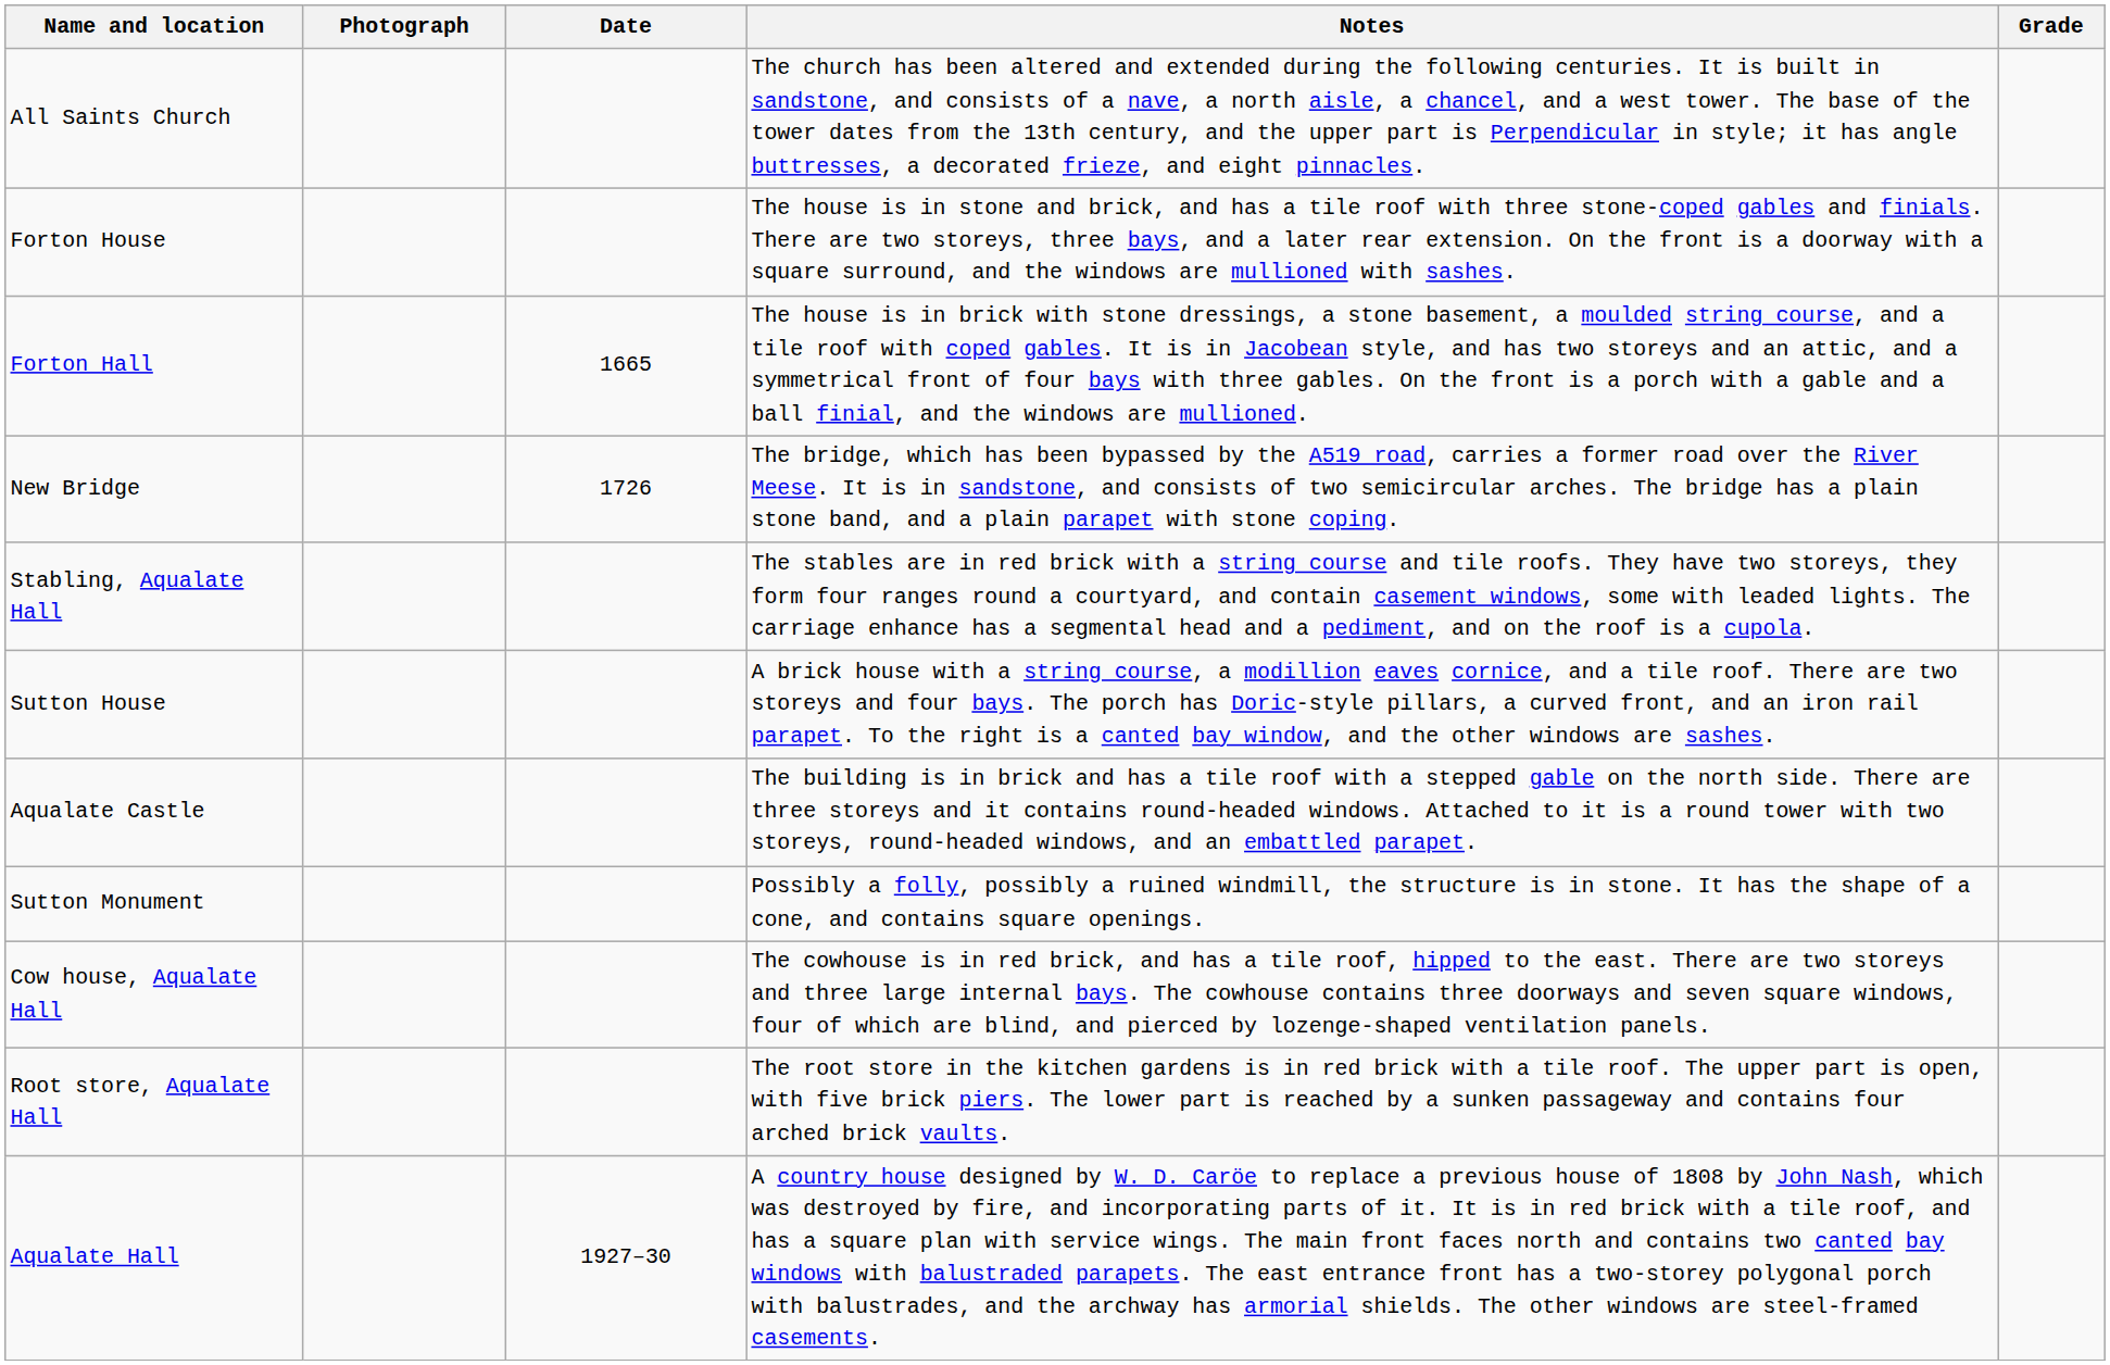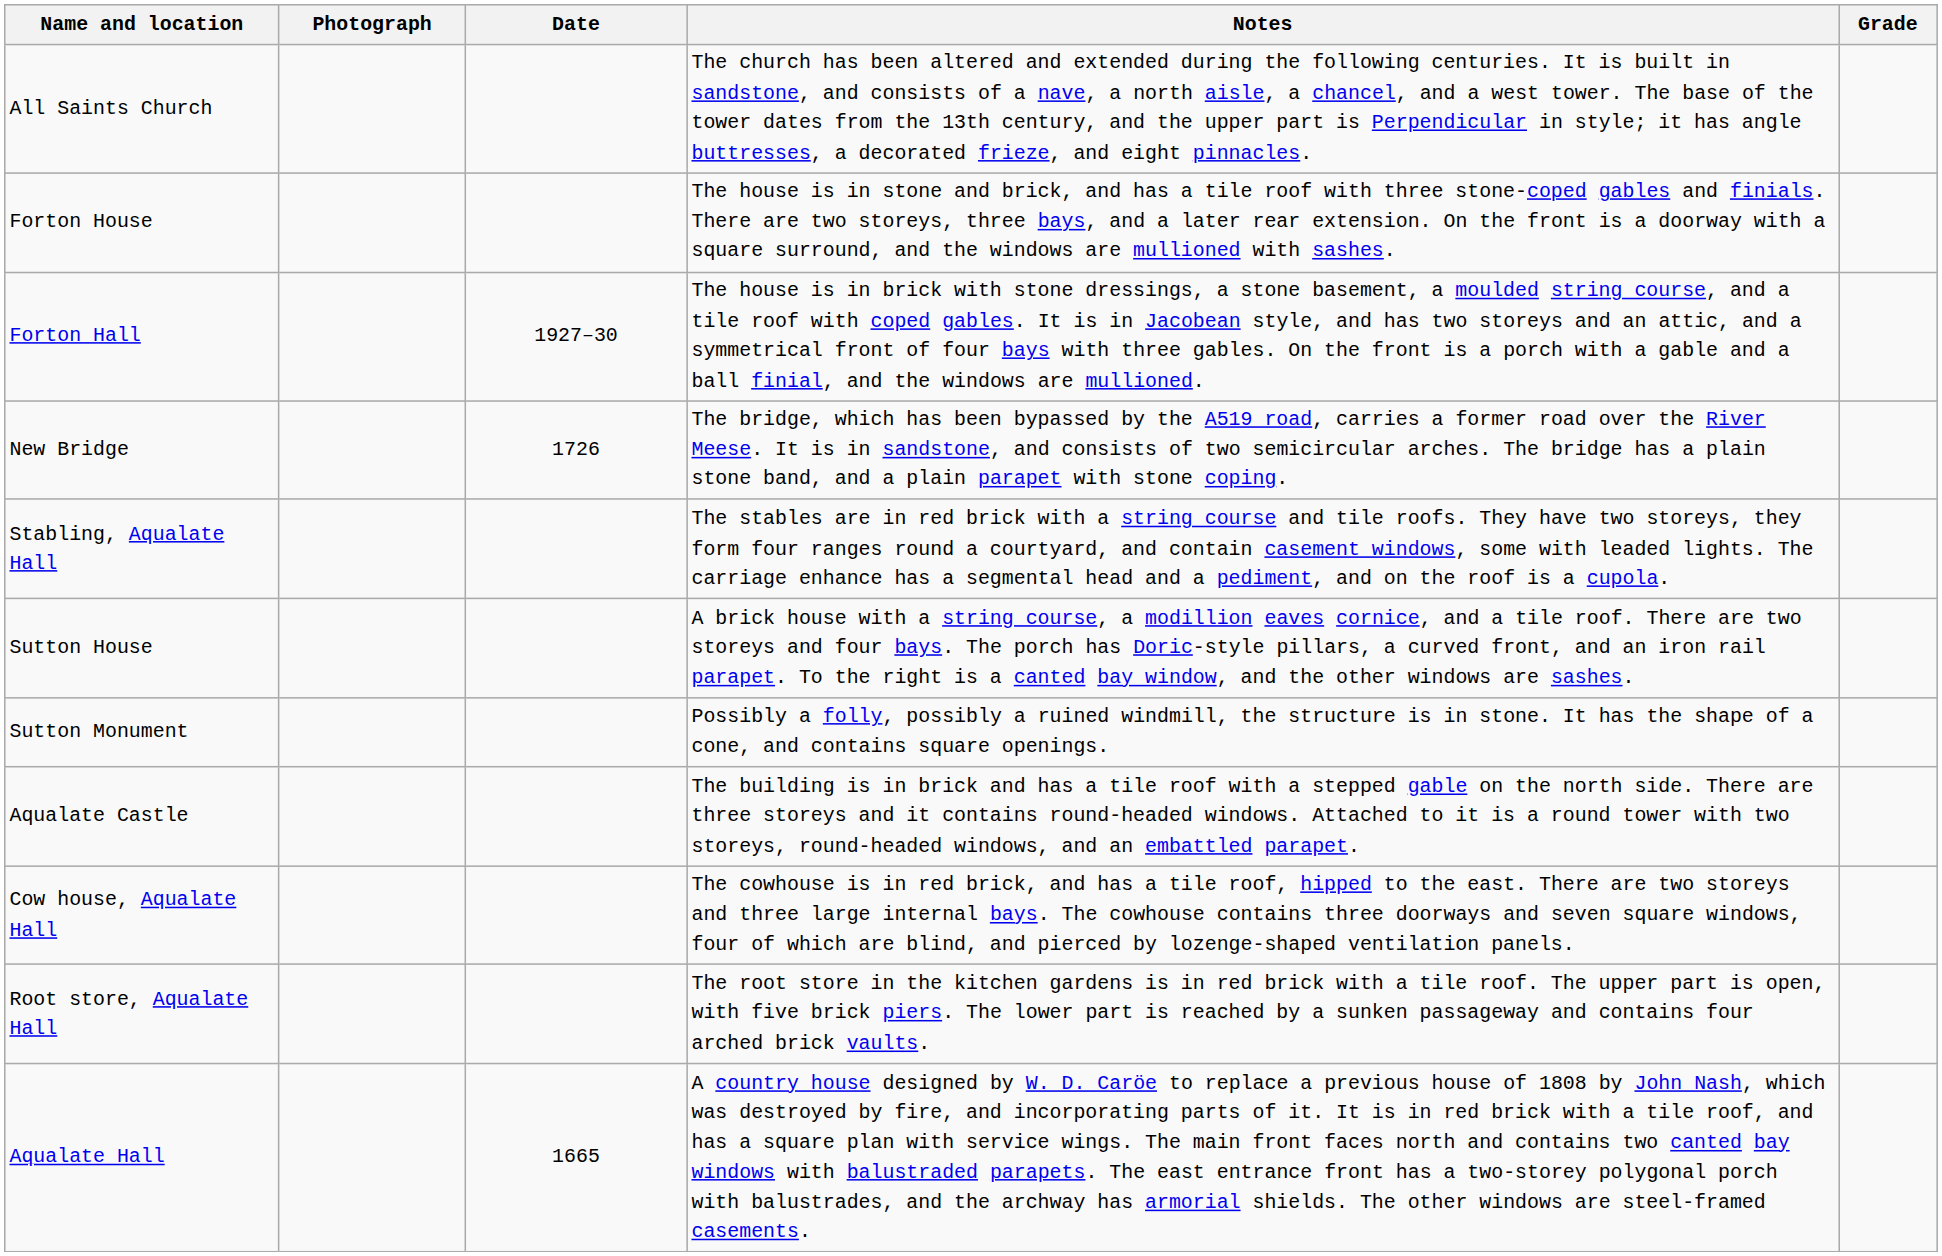Forton Hall | Date: 1665 -> 1927–30
rows swapped: Aqualate Castle <-> Sutton Monument
Aqualate Hall | Date: 1927–30 -> 1665
